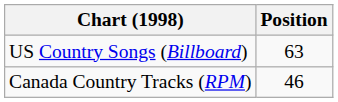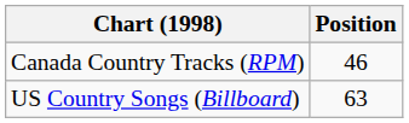rows swapped: Canada Country Tracks (RPM) <-> US Country Songs (Billboard)
